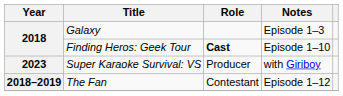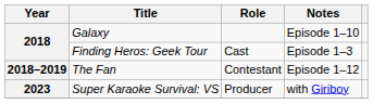Galaxy | Notes: Episode 1–3 -> Episode 1–10
Finding Heros: Geek Tour | Role: bold -> normal
Finding Heros: Geek Tour | Notes: Episode 1–10 -> Episode 1–3
rows swapped: The Fan <-> Super Karaoke Survival: VS
